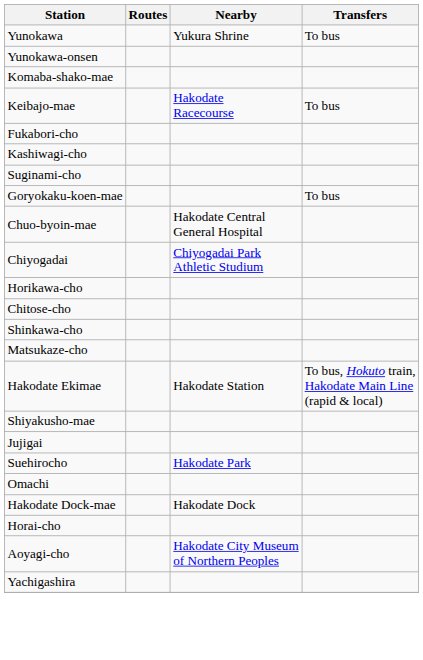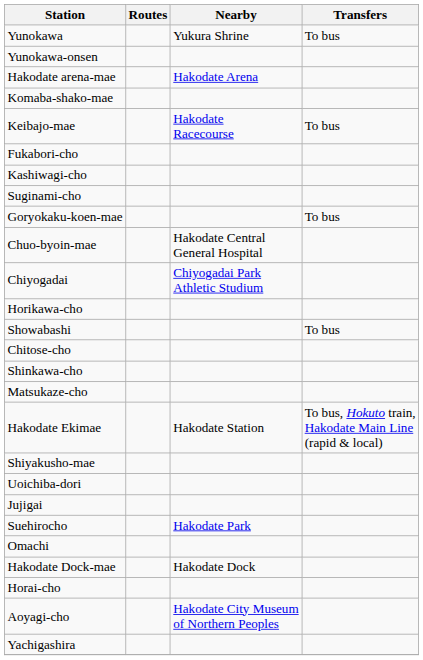+ row: Hakodate arena-mae | Hakodate Arena
+ row: Showabashi | To bus
+ row: Uoichiba-dori
